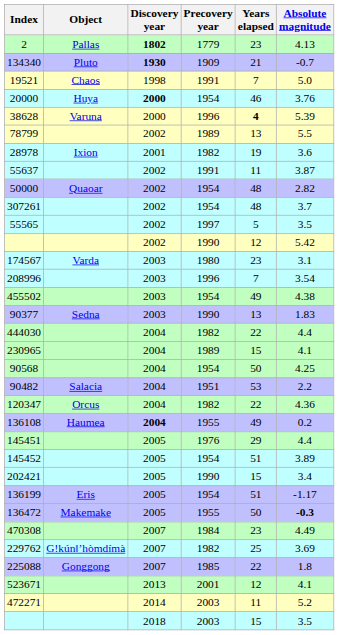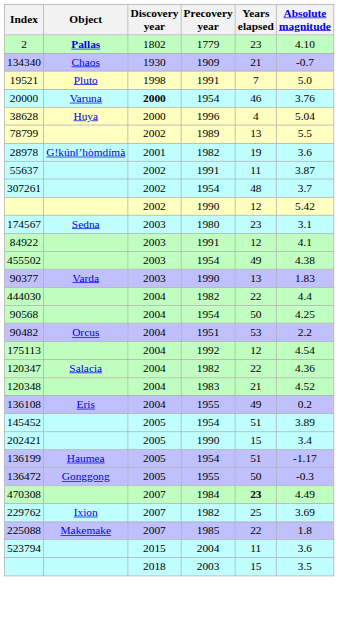2 | Object: normal -> bold
2 | Discovery year: bold -> normal
2 | Absolute magnitude: 4.13 -> 4.10
134340 | Object: Pluto -> Chaos
134340 | Discovery year: bold -> normal
19521 | Object: Chaos -> Pluto
20000 | Object: Huya -> Varuna
38628 | Object: Varuna -> Huya
38628 | Years elapsed: bold -> normal
38628 | Absolute magnitude: 5.39 -> 5.04
28978 | Object: Ixion -> Gǃkúnǁʼhòmdímà
- row: 50000 | Quaoar | 2002 | 1954 | 48 | 2.82
- row: 55565 | 2002 | 1997 | 5 | 3.5
174567 | Object: Varda -> Sedna
+ row: 84922 | 2003 | 1991 | 12 | 4.1
- row: 208996 | 2003 | 1996 | 7 | 3.54
90377 | Object: Sedna -> Varda
- row: 230965 | 2004 | 1989 | 15 | 4.1
90482 | Object: Salacia -> Orcus
+ row: 175113 | 2004 | 1992 | 12 | 4.54
120347 | Object: Orcus -> Salacia
+ row: 120348 | 2004 | 1983 | 21 | 4.52
136108 | Object: Haumea -> Eris
136108 | Discovery year: bold -> normal
- row: 145451 | 2005 | 1976 | 29 | 4.4
136199 | Object: Eris -> Haumea
136472 | Object: Makemake -> Gonggong
136472 | Absolute magnitude: bold -> normal
470308 | Years elapsed: normal -> bold
229762 | Object: Gǃkúnǁʼhòmdímà -> Ixion
225088 | Object: Gonggong -> Makemake
- row: 523671 | 2013 | 2001 | 12 | 4.1
- row: 472271 | 2014 | 2003 | 11 | 5.2
+ row: 523794 | 2015 | 2004 | 11 | 3.6
